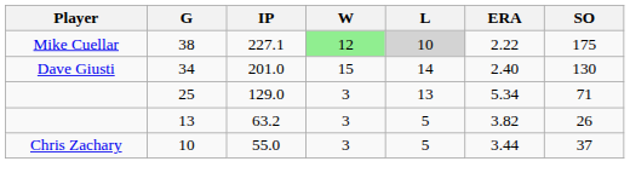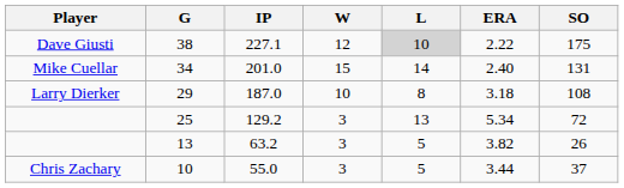38 | Player: Mike Cuellar -> Dave Giusti
38 | W: lightgreen background -> no background
34 | Player: Dave Giusti -> Mike Cuellar
34 | SO: 130 -> 131
+ row: Larry Dierker | 29 | 187.0 | 10 | 8 | 3.18 | 108
25 | IP: 129.0 -> 129.2
25 | SO: 71 -> 72
